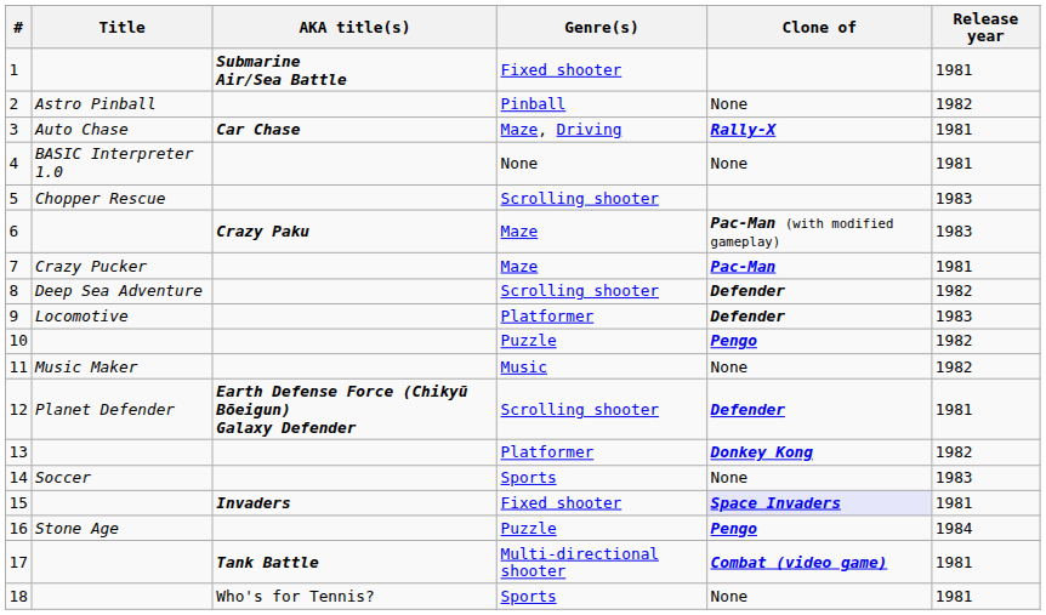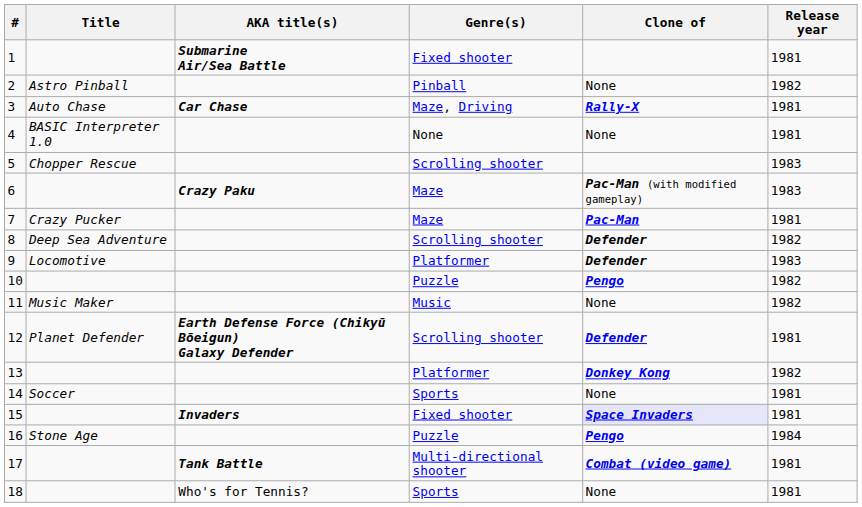14 | Release year: 1983 -> 1981
